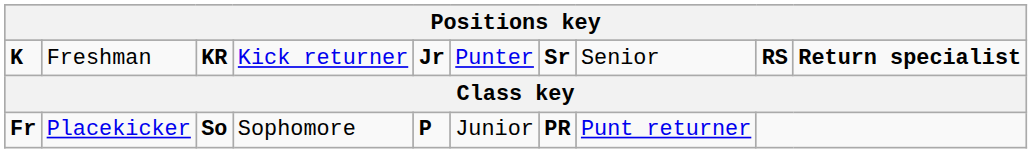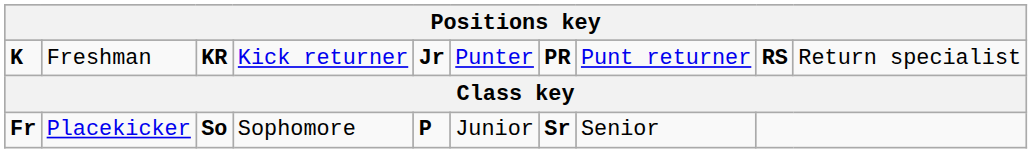K | column 7: Sr -> PR
K | column 8: Senior -> Punt returner
K | column 10: bold -> normal
Fr | column 7: PR -> Sr
Fr | column 8: Punt returner -> Senior
